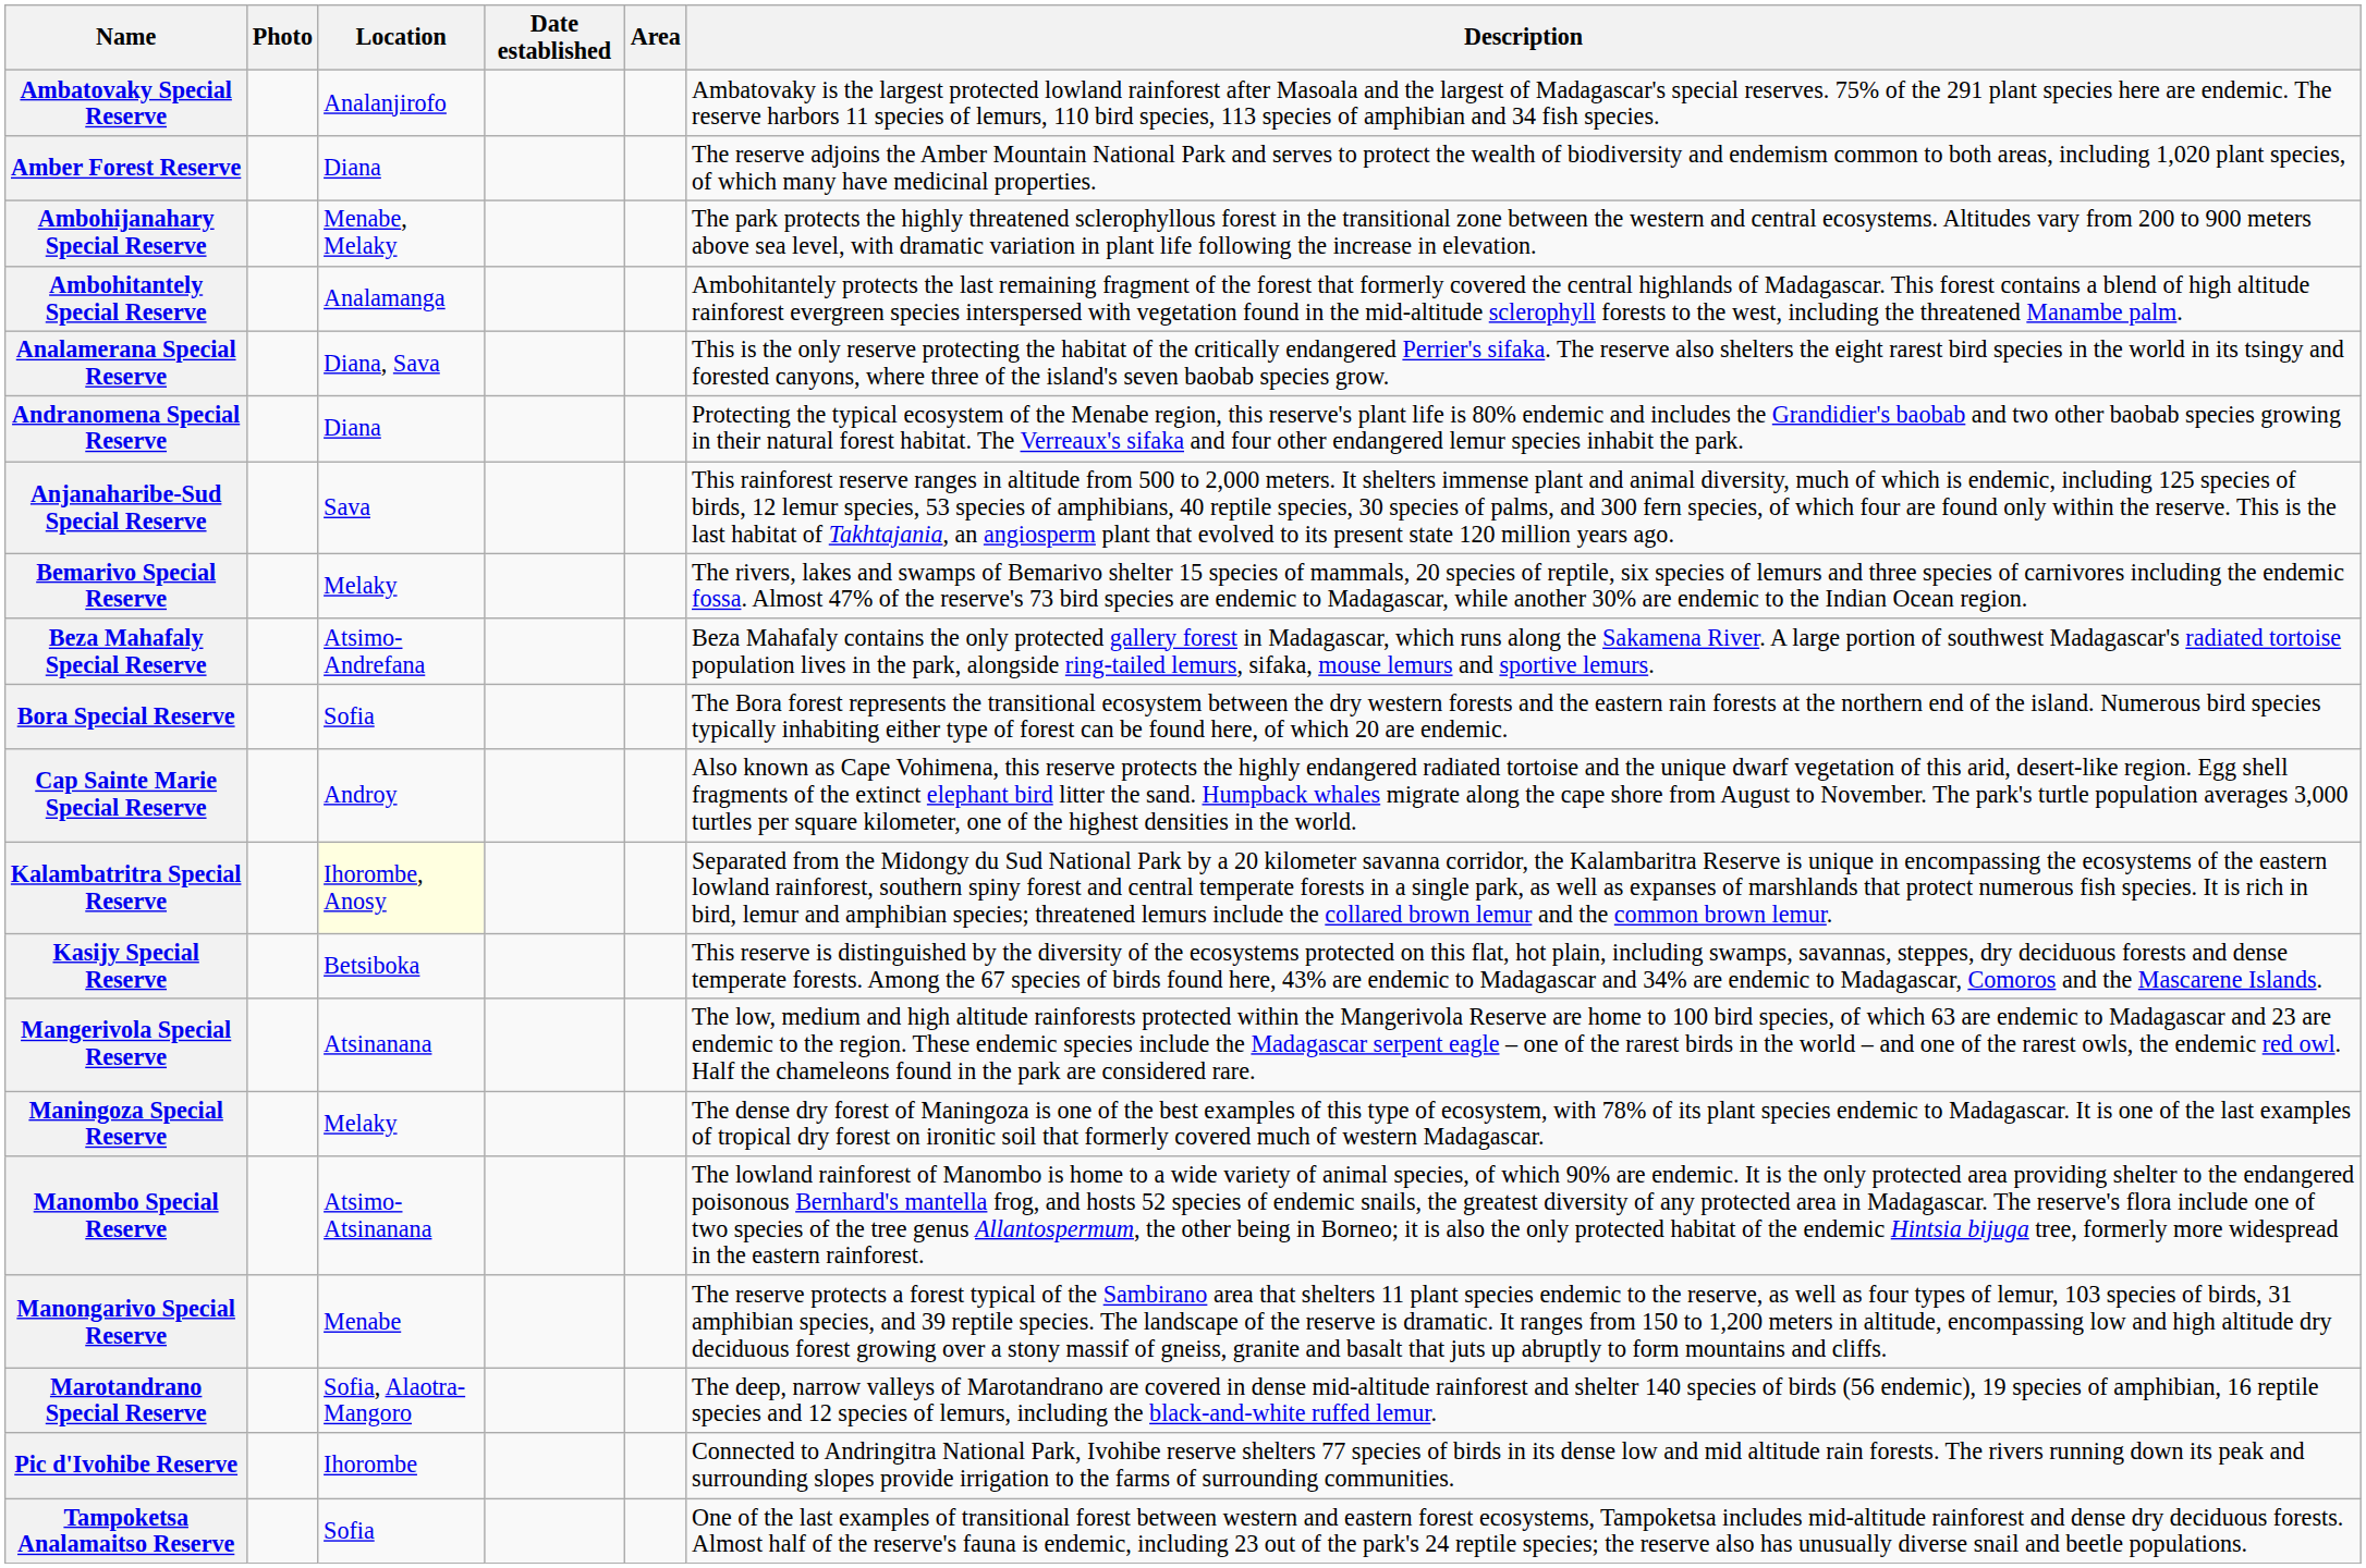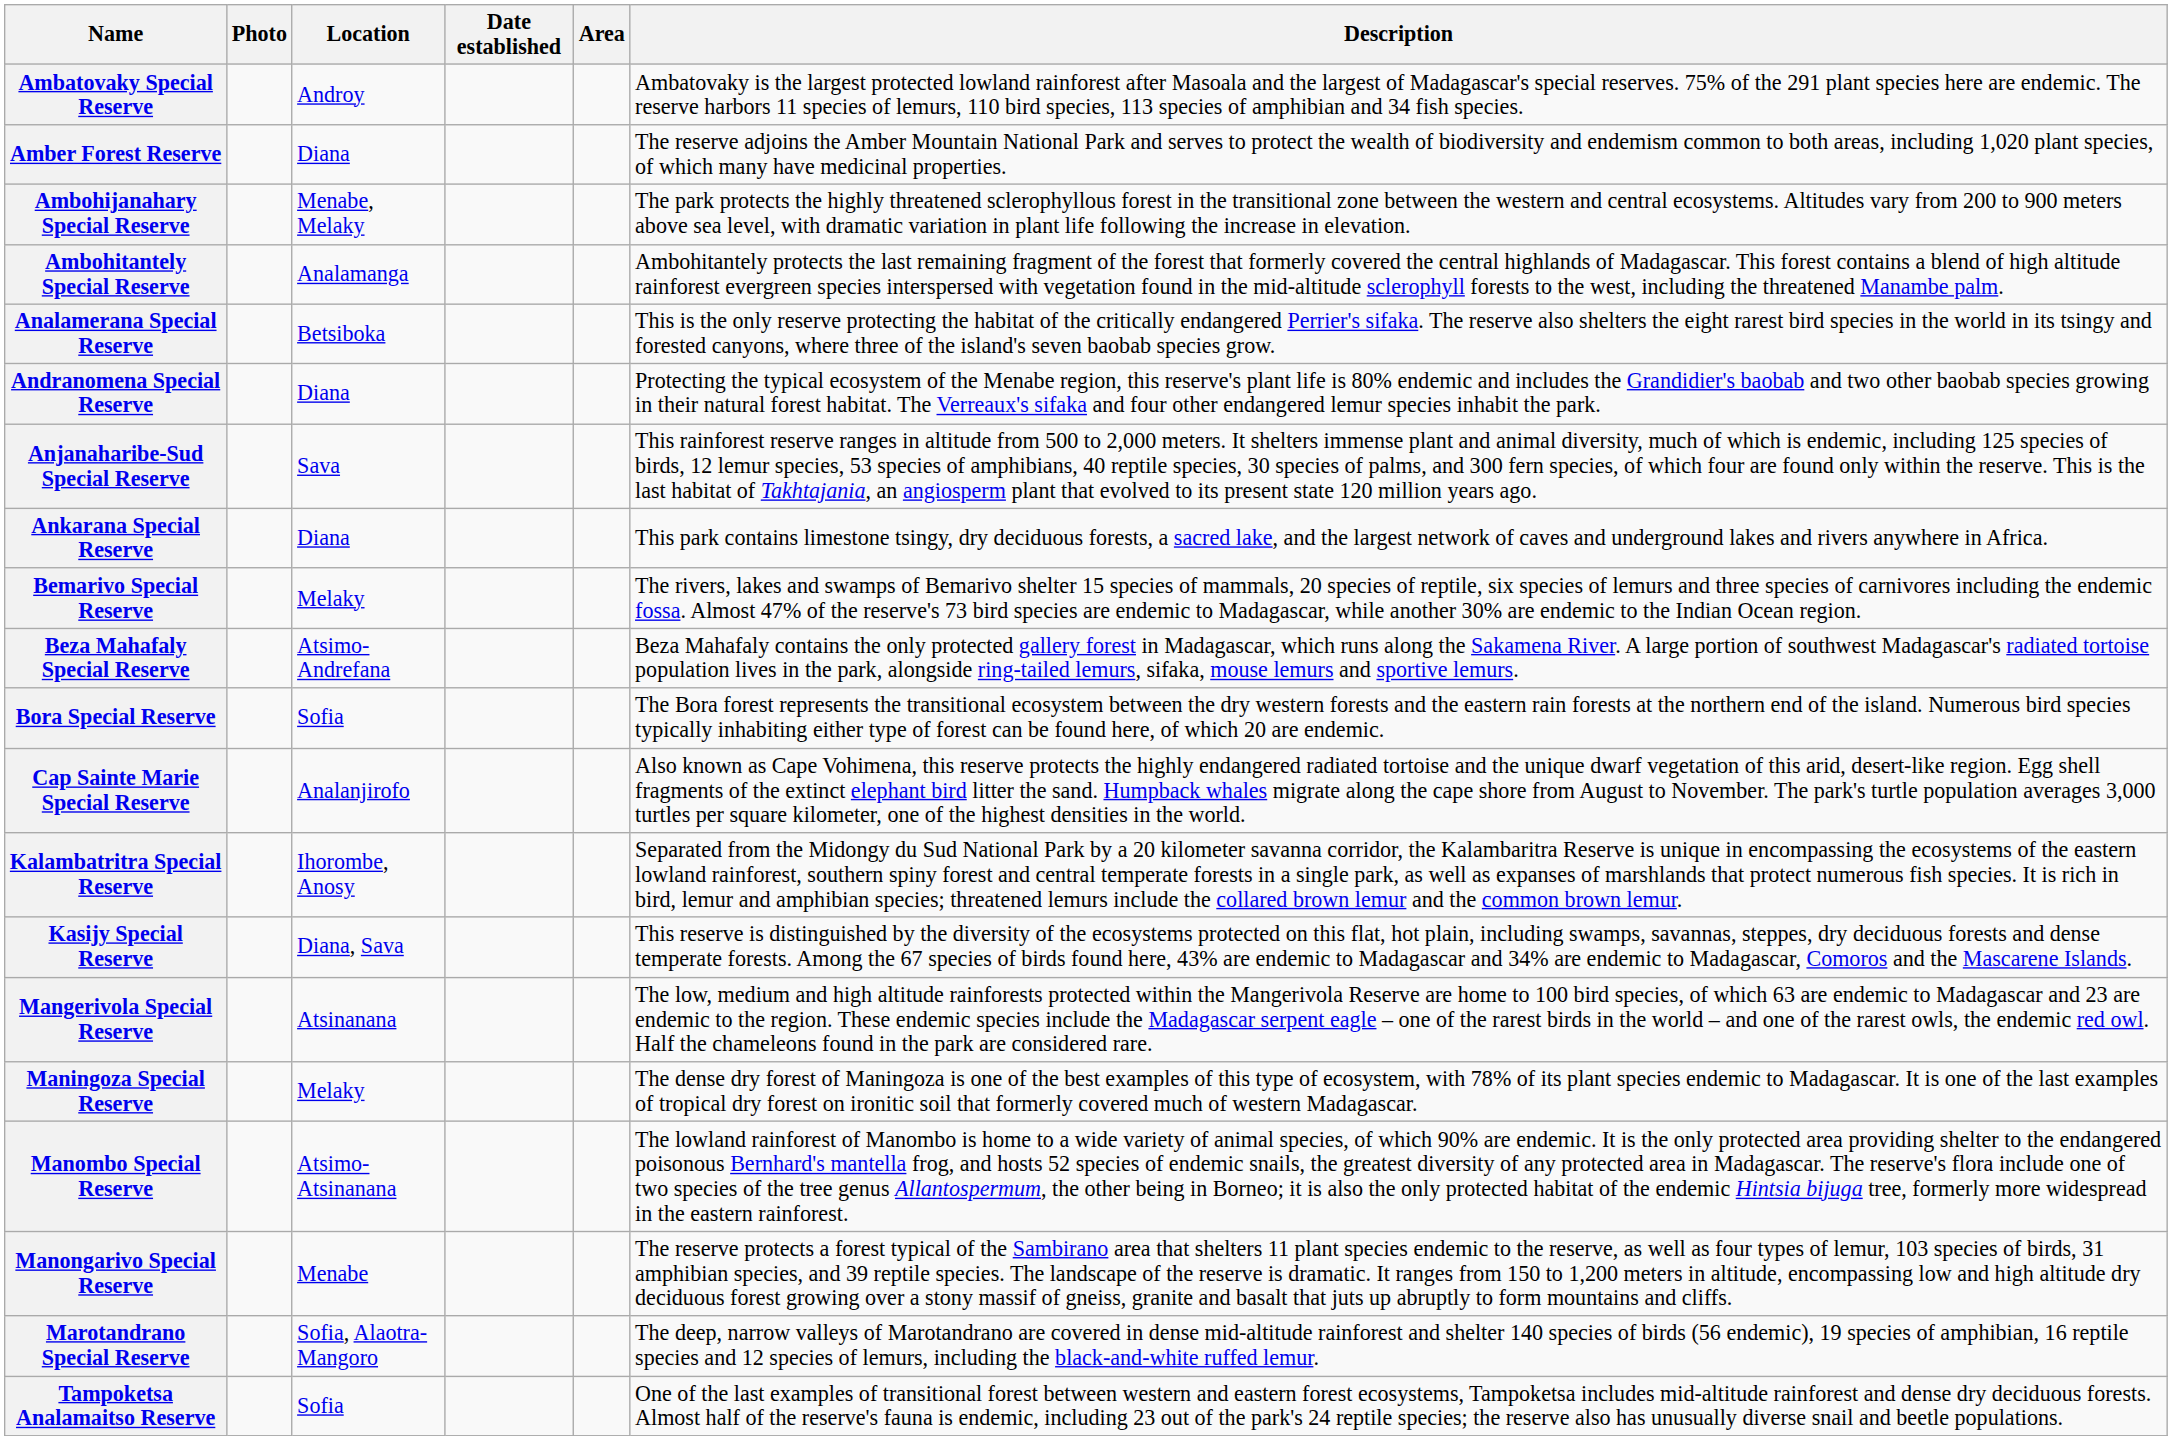Ambatovaky Special Reserve | Location: Analanjirofo -> Androy
Analamerana Special Reserve | Location: Diana, Sava -> Betsiboka
+ row: Ankarana Special Reserve | Diana | This park contains limestone tsingy, dry deciduous forests, a sacred lake, and the largest network of caves and underground lakes and rivers anywhere in Africa.
Cap Sainte Marie Special Reserve | Location: Androy -> Analanjirofo
Kalambatritra Special Reserve | Location: lightyellow background -> no background
Kasijy Special Reserve | Location: Betsiboka -> Diana, Sava
- row: Pic d'Ivohibe Reserve | Ihorombe | Connected to Andringitra National Park, Ivohibe reserve shelters 77 species of birds in its dense low and mid altitude rain forests. The rivers running down its peak and surrounding slopes provide irrigation to the farms of surrounding communities.
